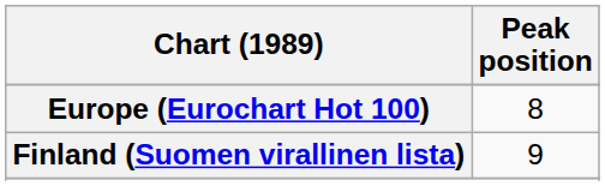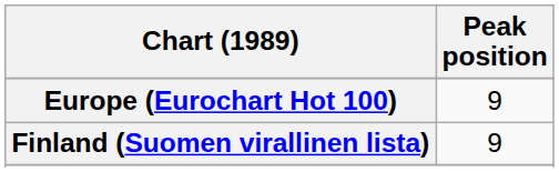Europe (Eurochart Hot 100) | Peak position: 8 -> 9
